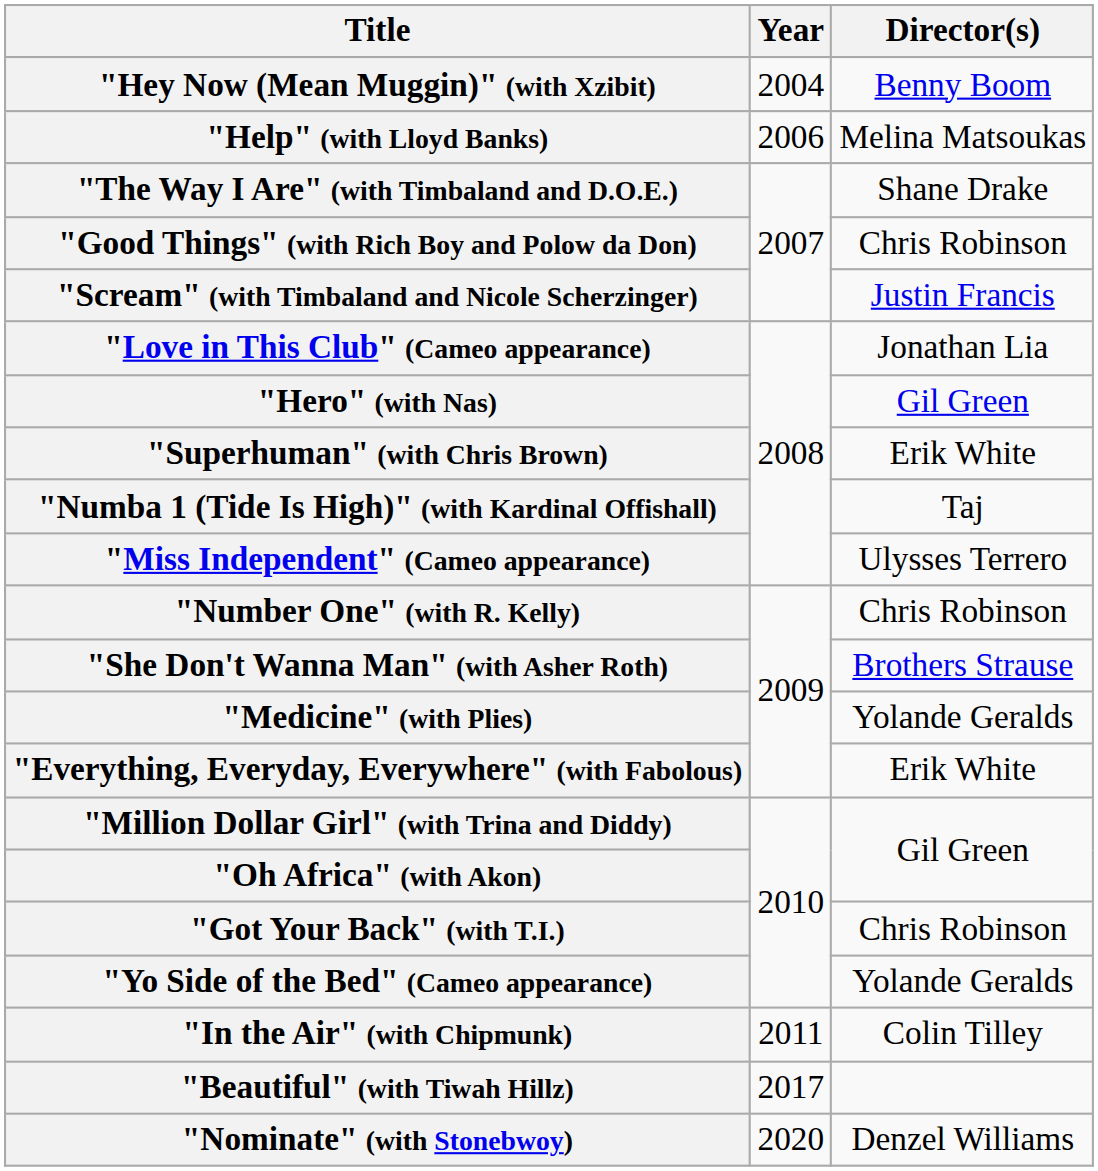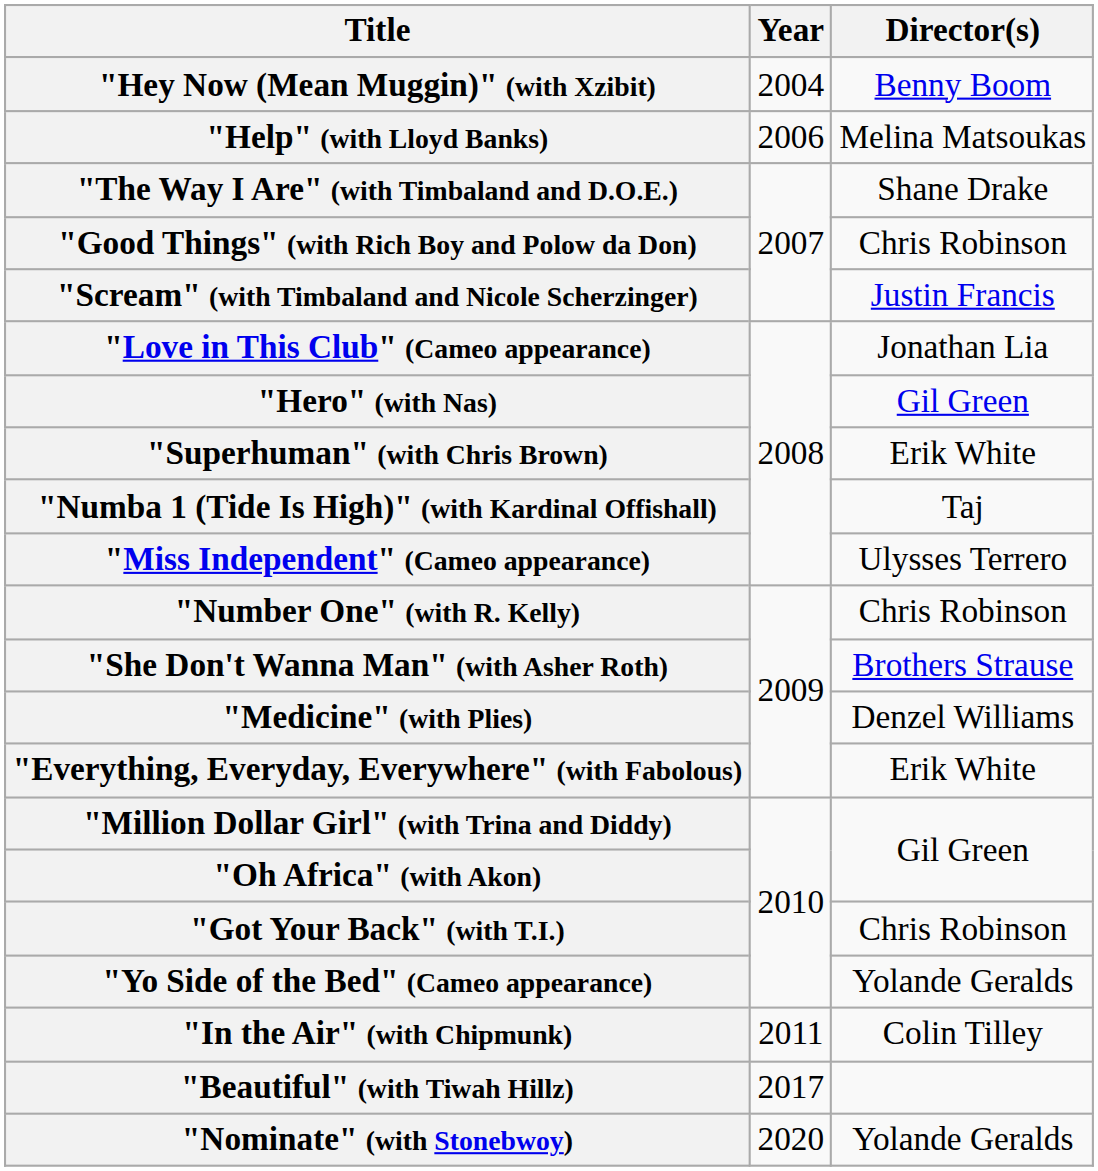"Medicine" (with Plies) | Director(s): Yolande Geralds -> Denzel Williams
"Nominate" (with Stonebwoy) | Director(s): Denzel Williams -> Yolande Geralds
